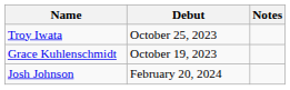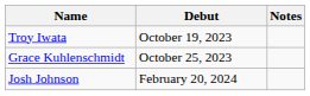Troy Iwata | Debut: October 25, 2023 -> October 19, 2023
Grace Kuhlenschmidt | Debut: October 19, 2023 -> October 25, 2023
